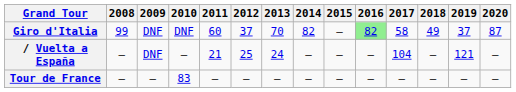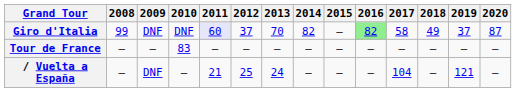Giro d'Italia | 2011: no background -> lavender background
rows swapped: Tour de France <-> / Vuelta a España
